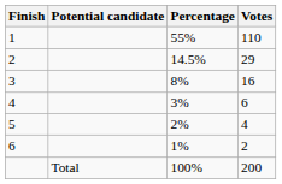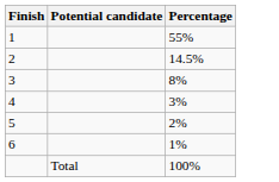- column: Votes | 110 | 29 | 16 | 6 | 4 | 2 | 200
